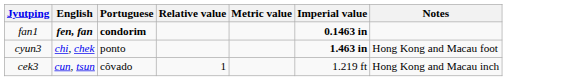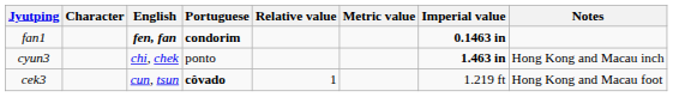+ column: Character
cyun3 | Notes: Hong Kong and Macau foot -> Hong Kong and Macau inch
cek3 | Portuguese: normal -> bold
cek3 | Notes: Hong Kong and Macau inch -> Hong Kong and Macau foot
